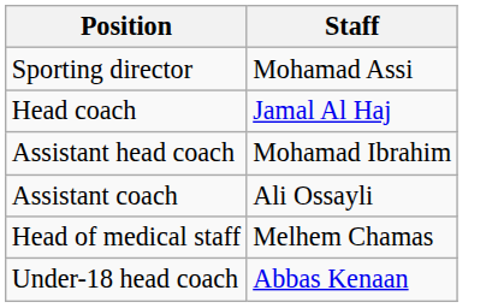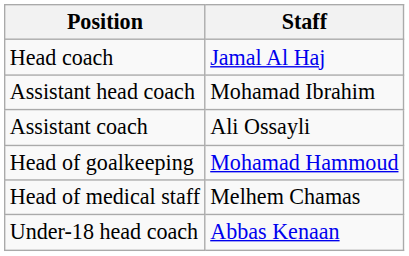- row: Sporting director | Mohamad Assi
+ row: Head of goalkeeping | Mohamad Hammoud
